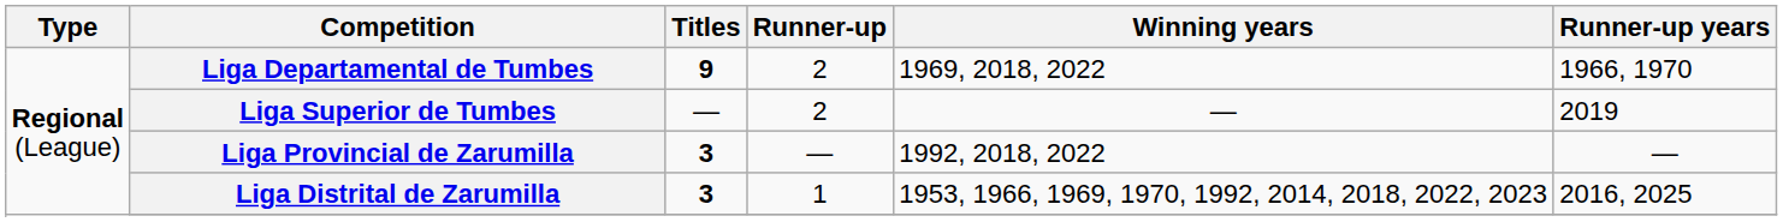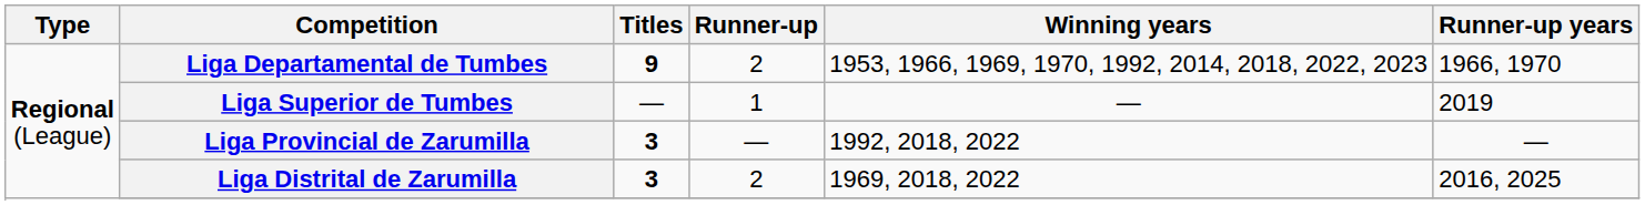Liga Departamental de Tumbes | Winning years: 1969, 2018, 2022 -> 1953, 1966, 1969, 1970, 1992, 2014, 2018, 2022, 2023
Liga Superior de Tumbes | Runner-up: 2 -> 1
Liga Distrital de Zarumilla | Runner-up: 1 -> 2
Liga Distrital de Zarumilla | Winning years: 1953, 1966, 1969, 1970, 1992, 2014, 2018, 2022, 2023 -> 1969, 2018, 2022
